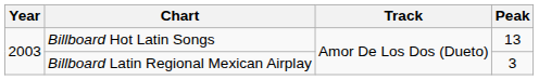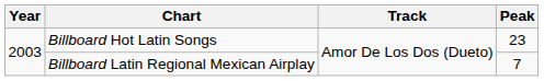Billboard Hot Latin Songs | Peak: 13 -> 23
Billboard Latin Regional Mexican Airplay | Peak: 3 -> 7
